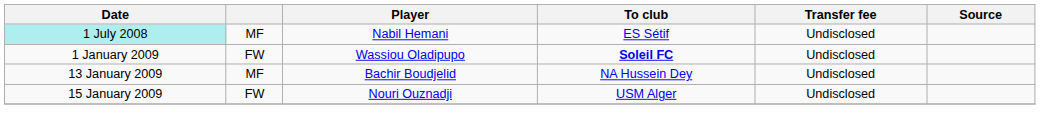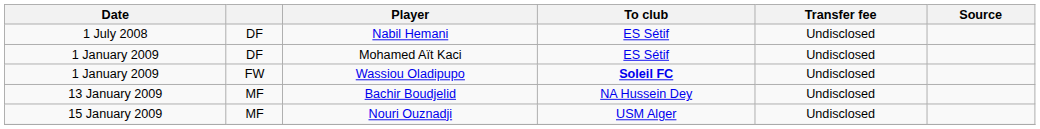Nabil Hemani | Date: paleturquoise background -> no background
Nabil Hemani | column 2: MF -> DF
+ row: 1 January 2009 | DF | Mohamed Aït Kaci | ES Sétif | Undisclosed
Nouri Ouznadji | column 2: FW -> MF
